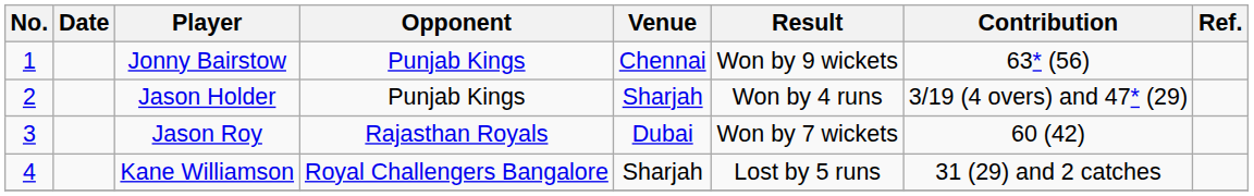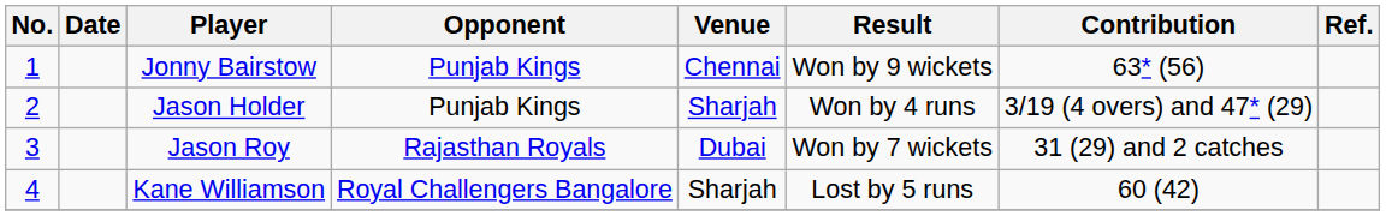Jason Roy | Contribution: 60 (42) -> 31 (29) and 2 catches
Kane Williamson | Contribution: 31 (29) and 2 catches -> 60 (42)
